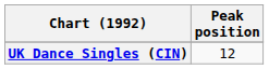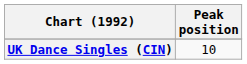UK Dance Singles (CIN) | Peak position: 12 -> 10
